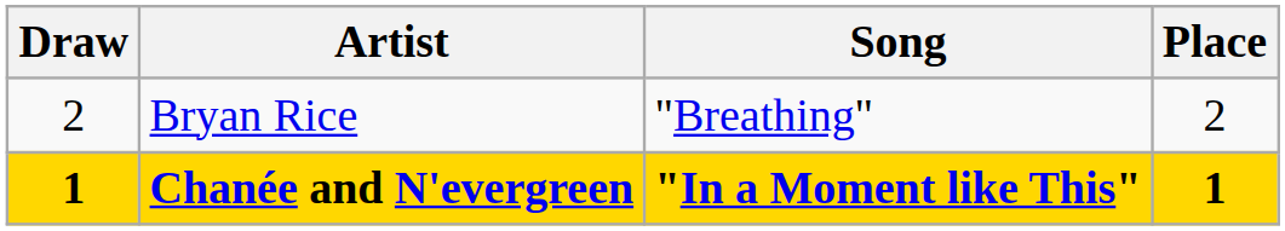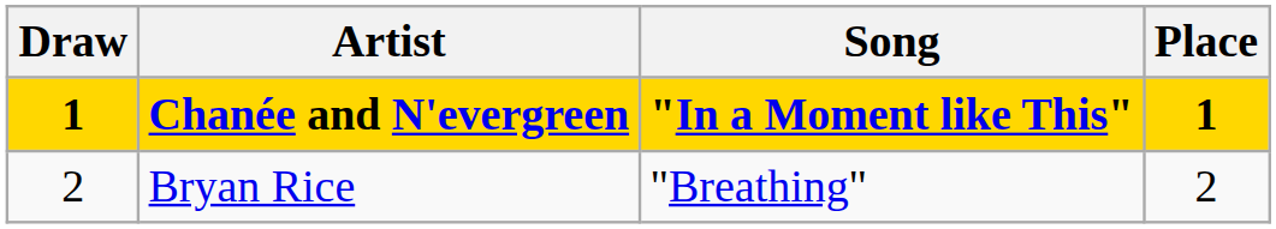rows swapped: Chanée and N'evergreen <-> Bryan Rice
